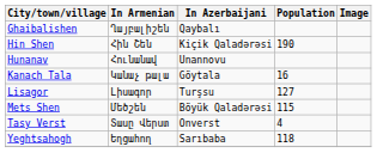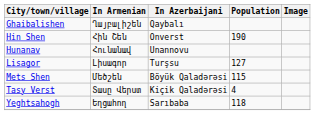Hin Shen | In Azerbaijani: Kiçik Qaladərəsi -> Onverst
- row: Kanach Tala | Կանաչ թալա | Göytala | 16
Tasy Verst | In Azerbaijani: Onverst -> Kiçik Qaladərəsi
